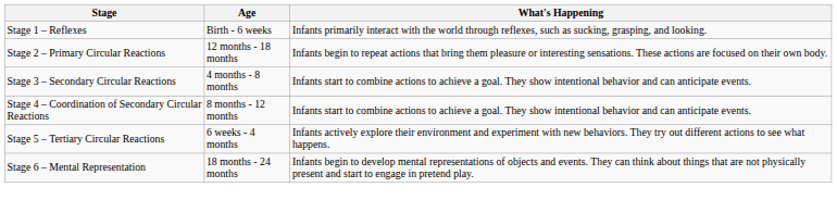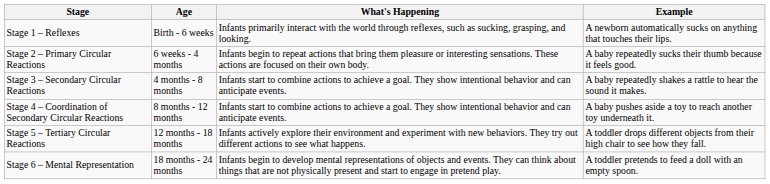+ column: Example | A newborn automatically sucks on anything that touches their lips. | A baby repeatedly sucks their thumb because it feels good. | A baby repeatedly shakes a rattle to hear the sound it makes. | A baby pushes aside a toy to reach another toy underneath it. | A toddler drops different objects from their high chair to see how they fall. | A toddler pretends to feed a doll with an empty spoon.
Stage 2 – Primary Circular Reactions | Age: 12 months - 18 months -> 6 weeks - 4 months
Stage 5 – Tertiary Circular Reactions | Age: 6 weeks - 4 months -> 12 months - 18 months
